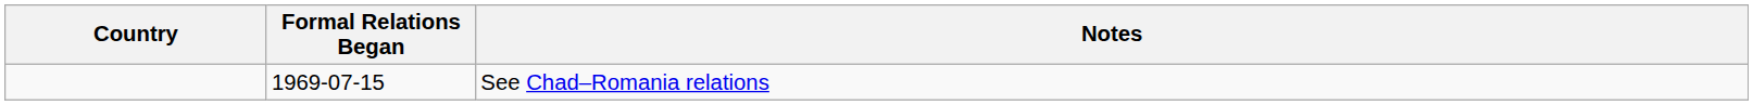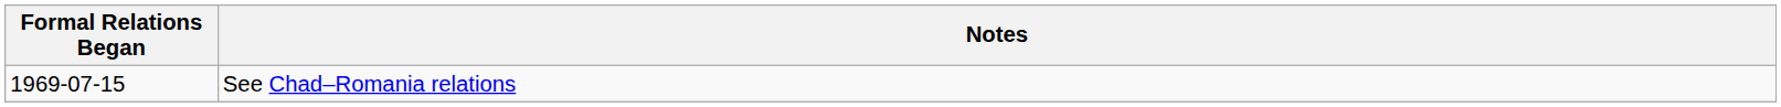- column: Country
